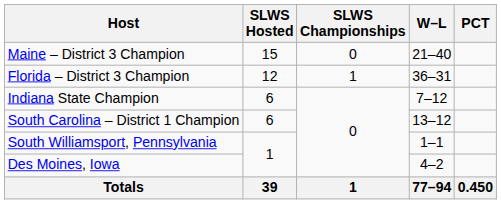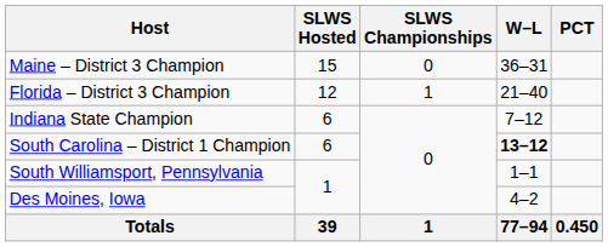Maine – District 3 Champion | W–L: 21–40 -> 36–31
Florida – District 3 Champion | W–L: 36–31 -> 21–40
South Carolina – District 1 Champion | W–L: normal -> bold
